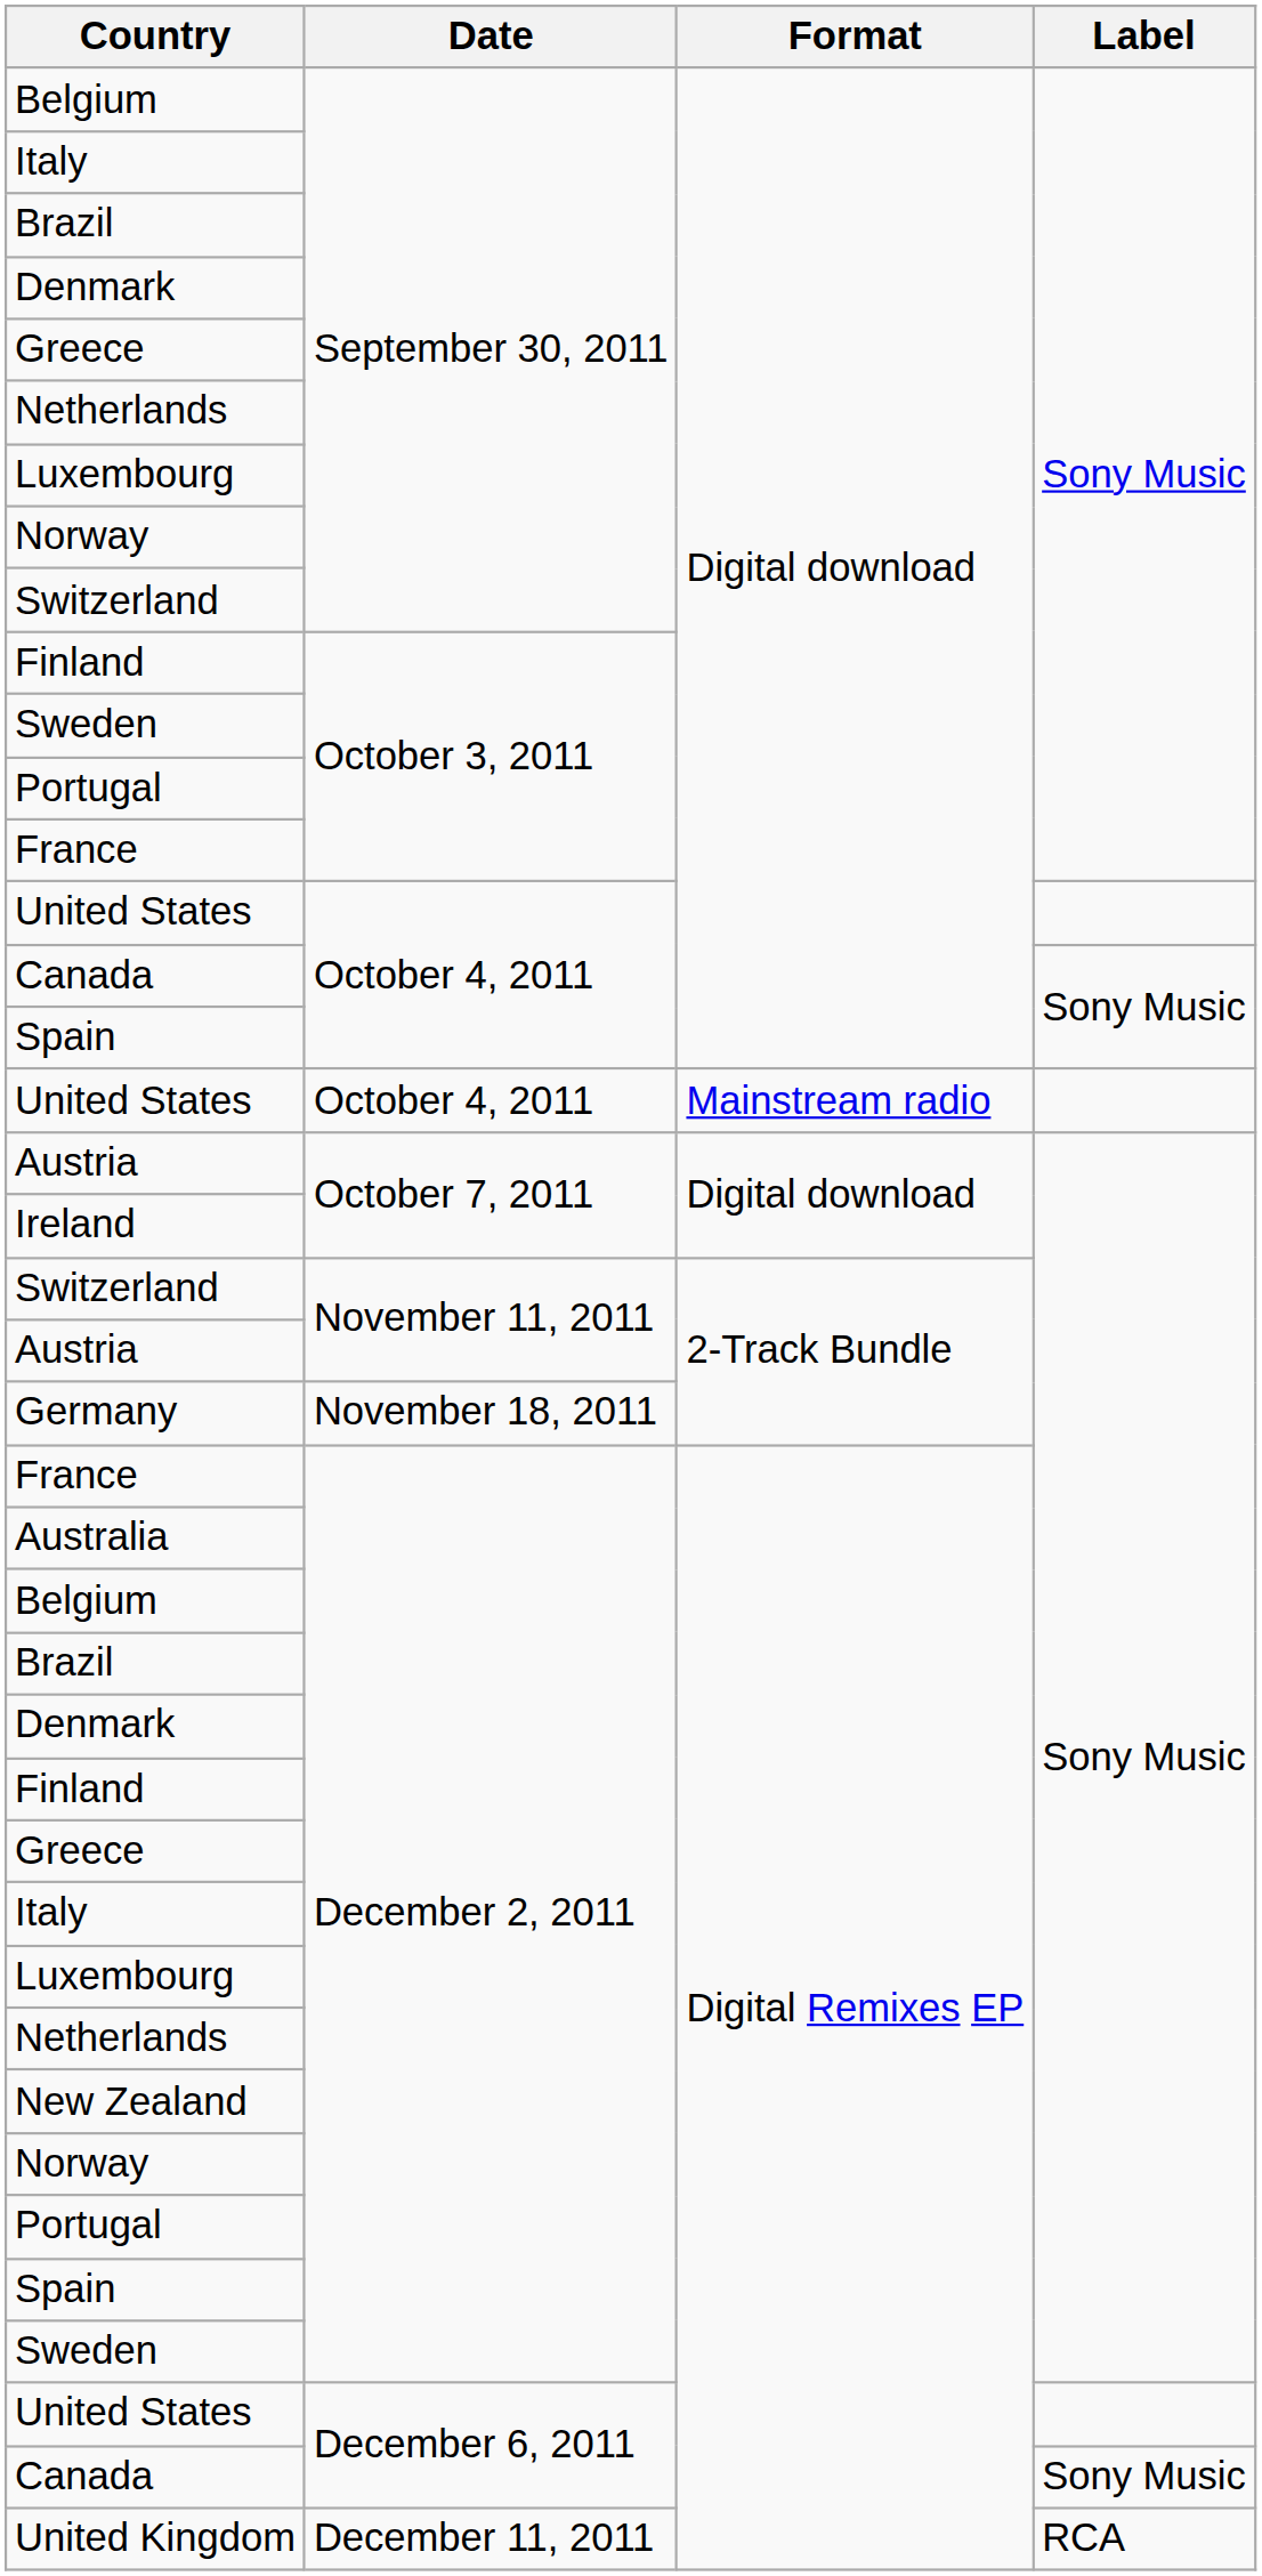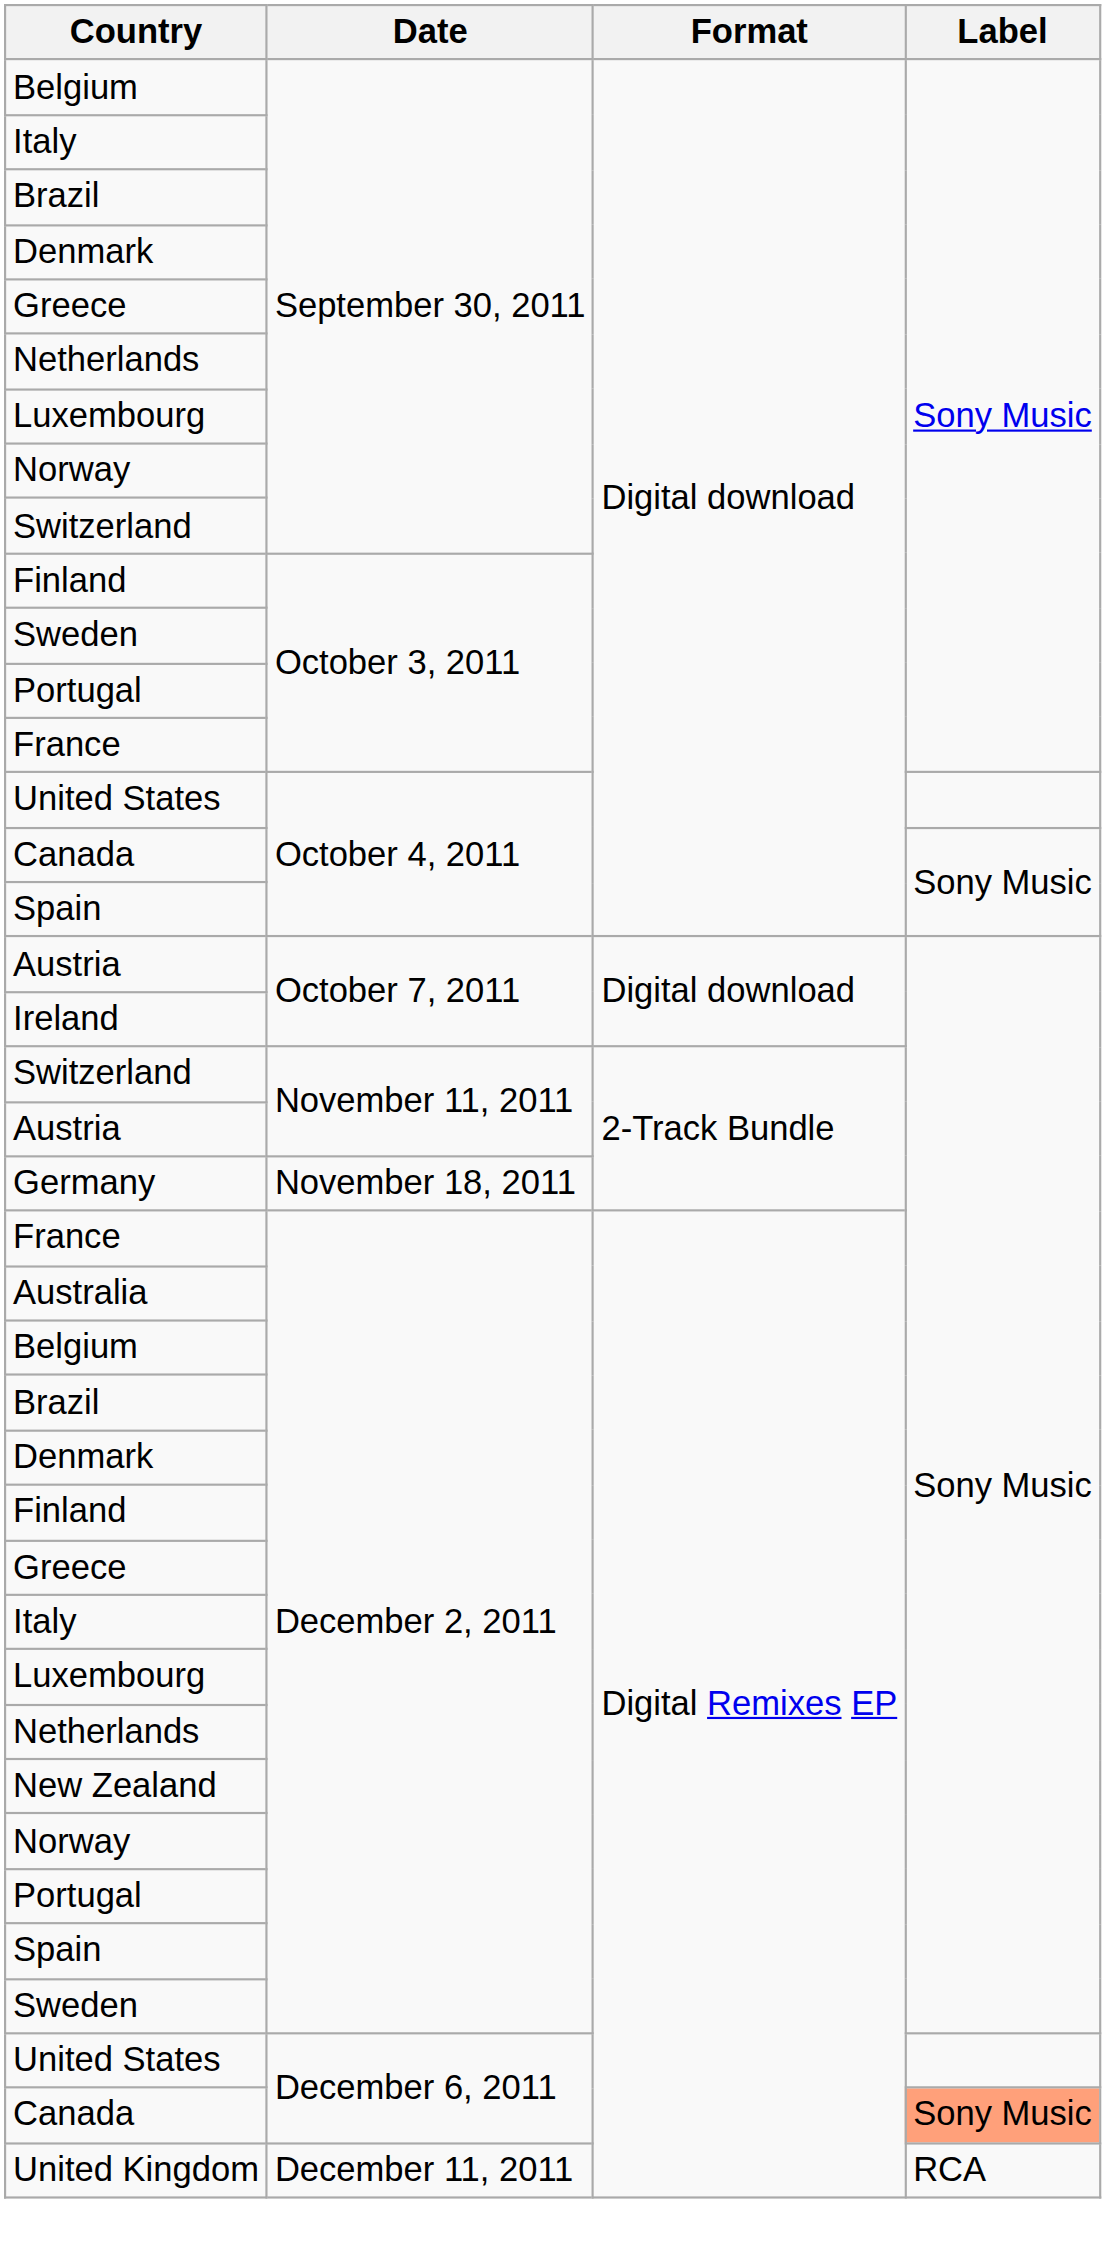- row: United States | October 4, 2011 | Mainstream radio
Canada / Digital Remixes EP | Label: no background -> lightsalmon background
